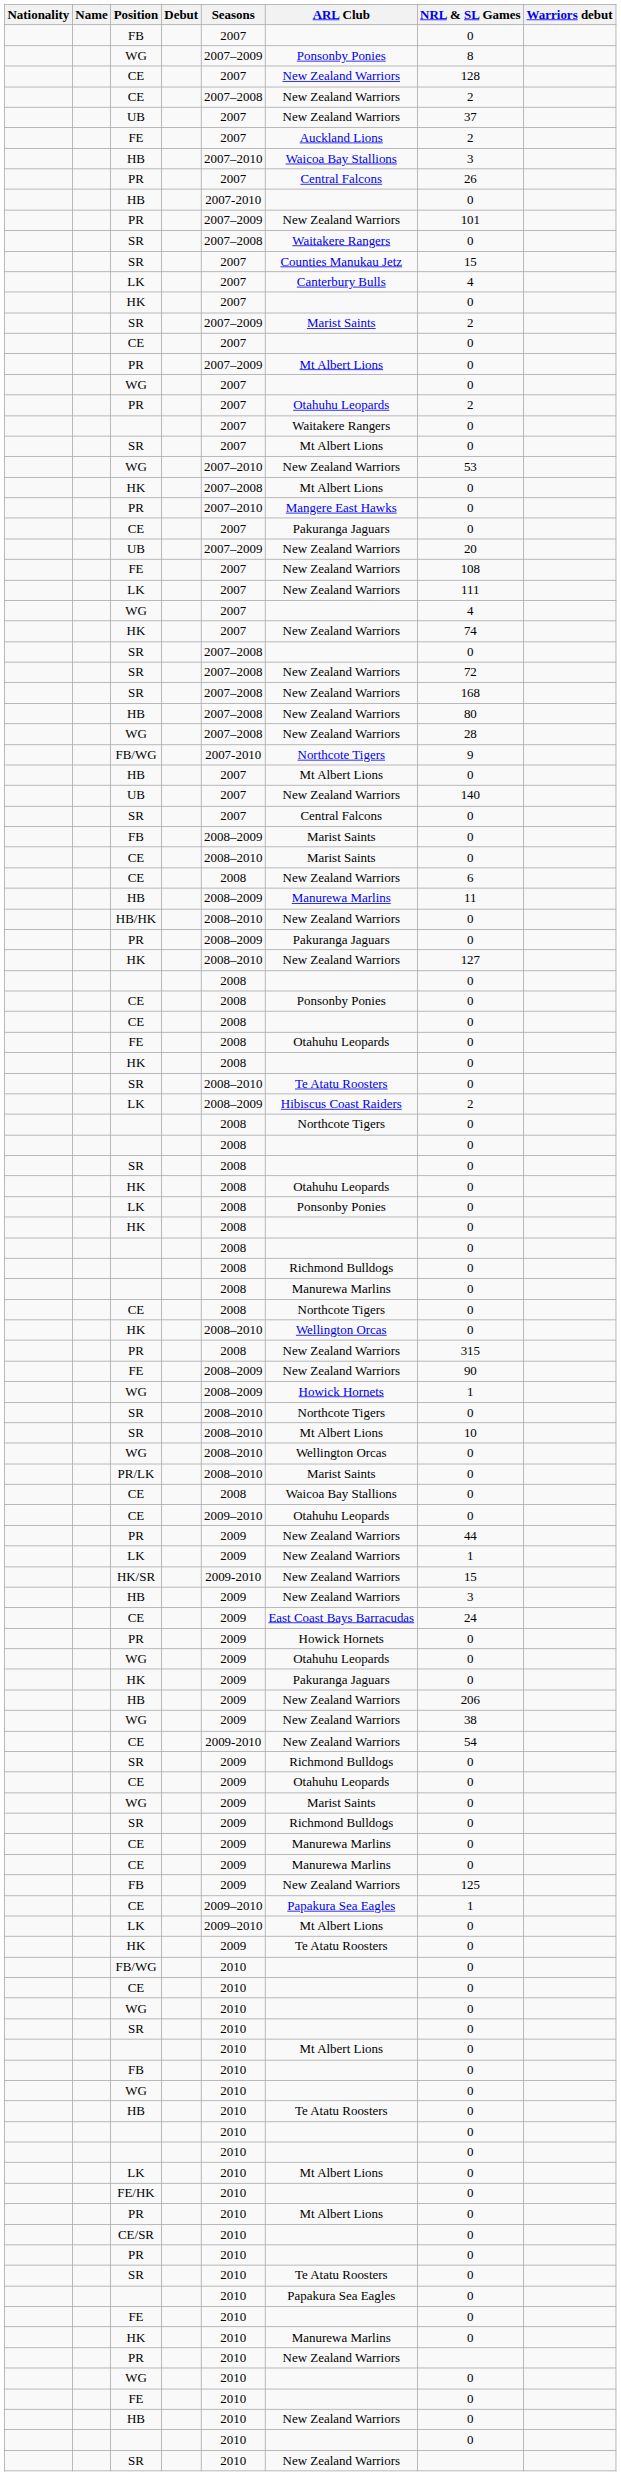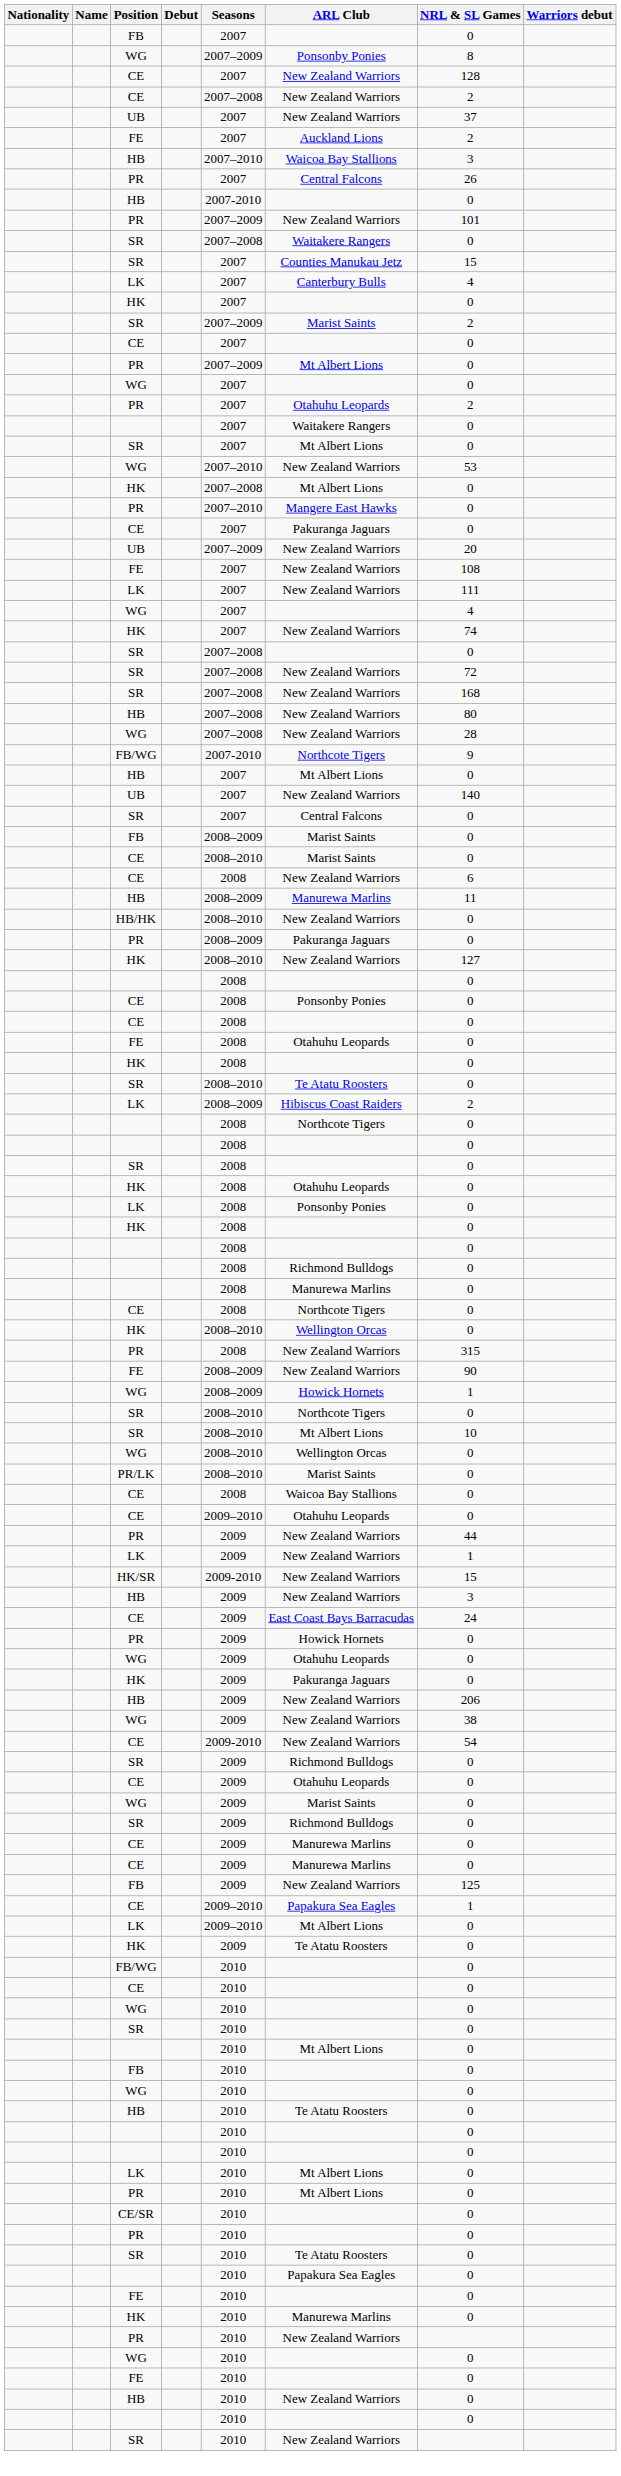- row: FE/HK | 2010 | 0
